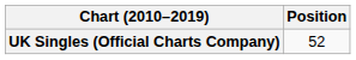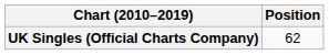UK Singles (Official Charts Company) | Position: 52 -> 62
